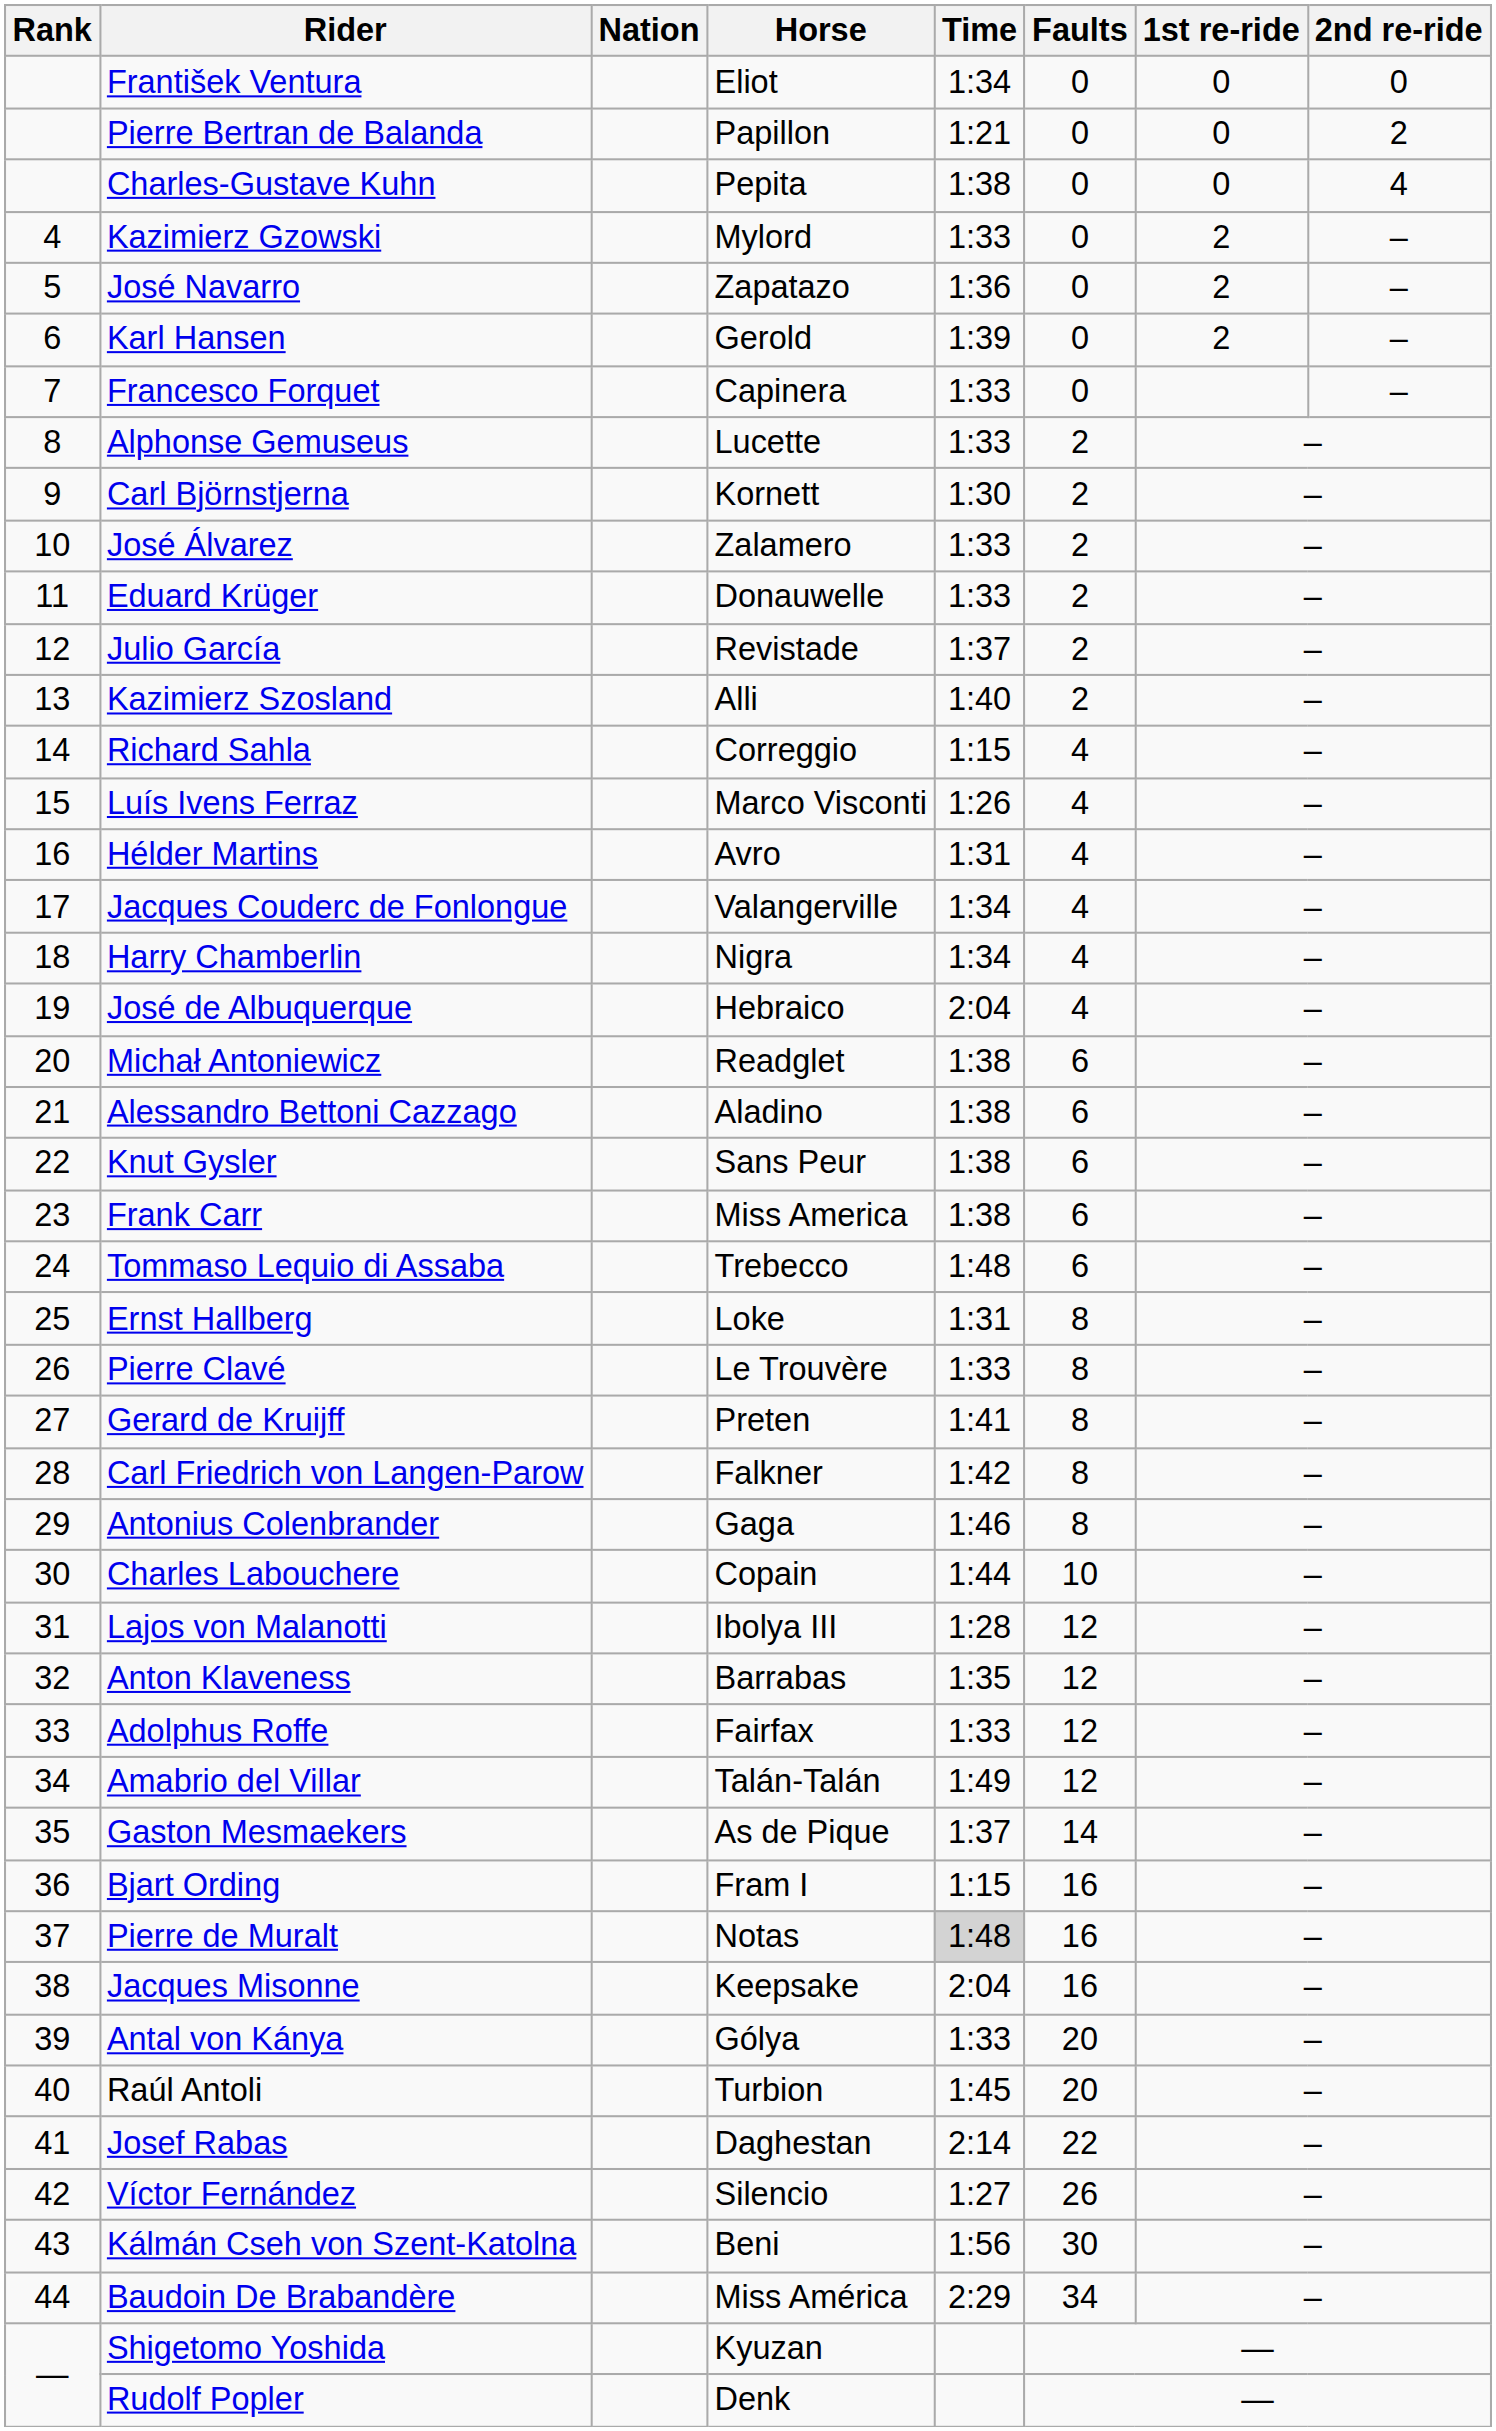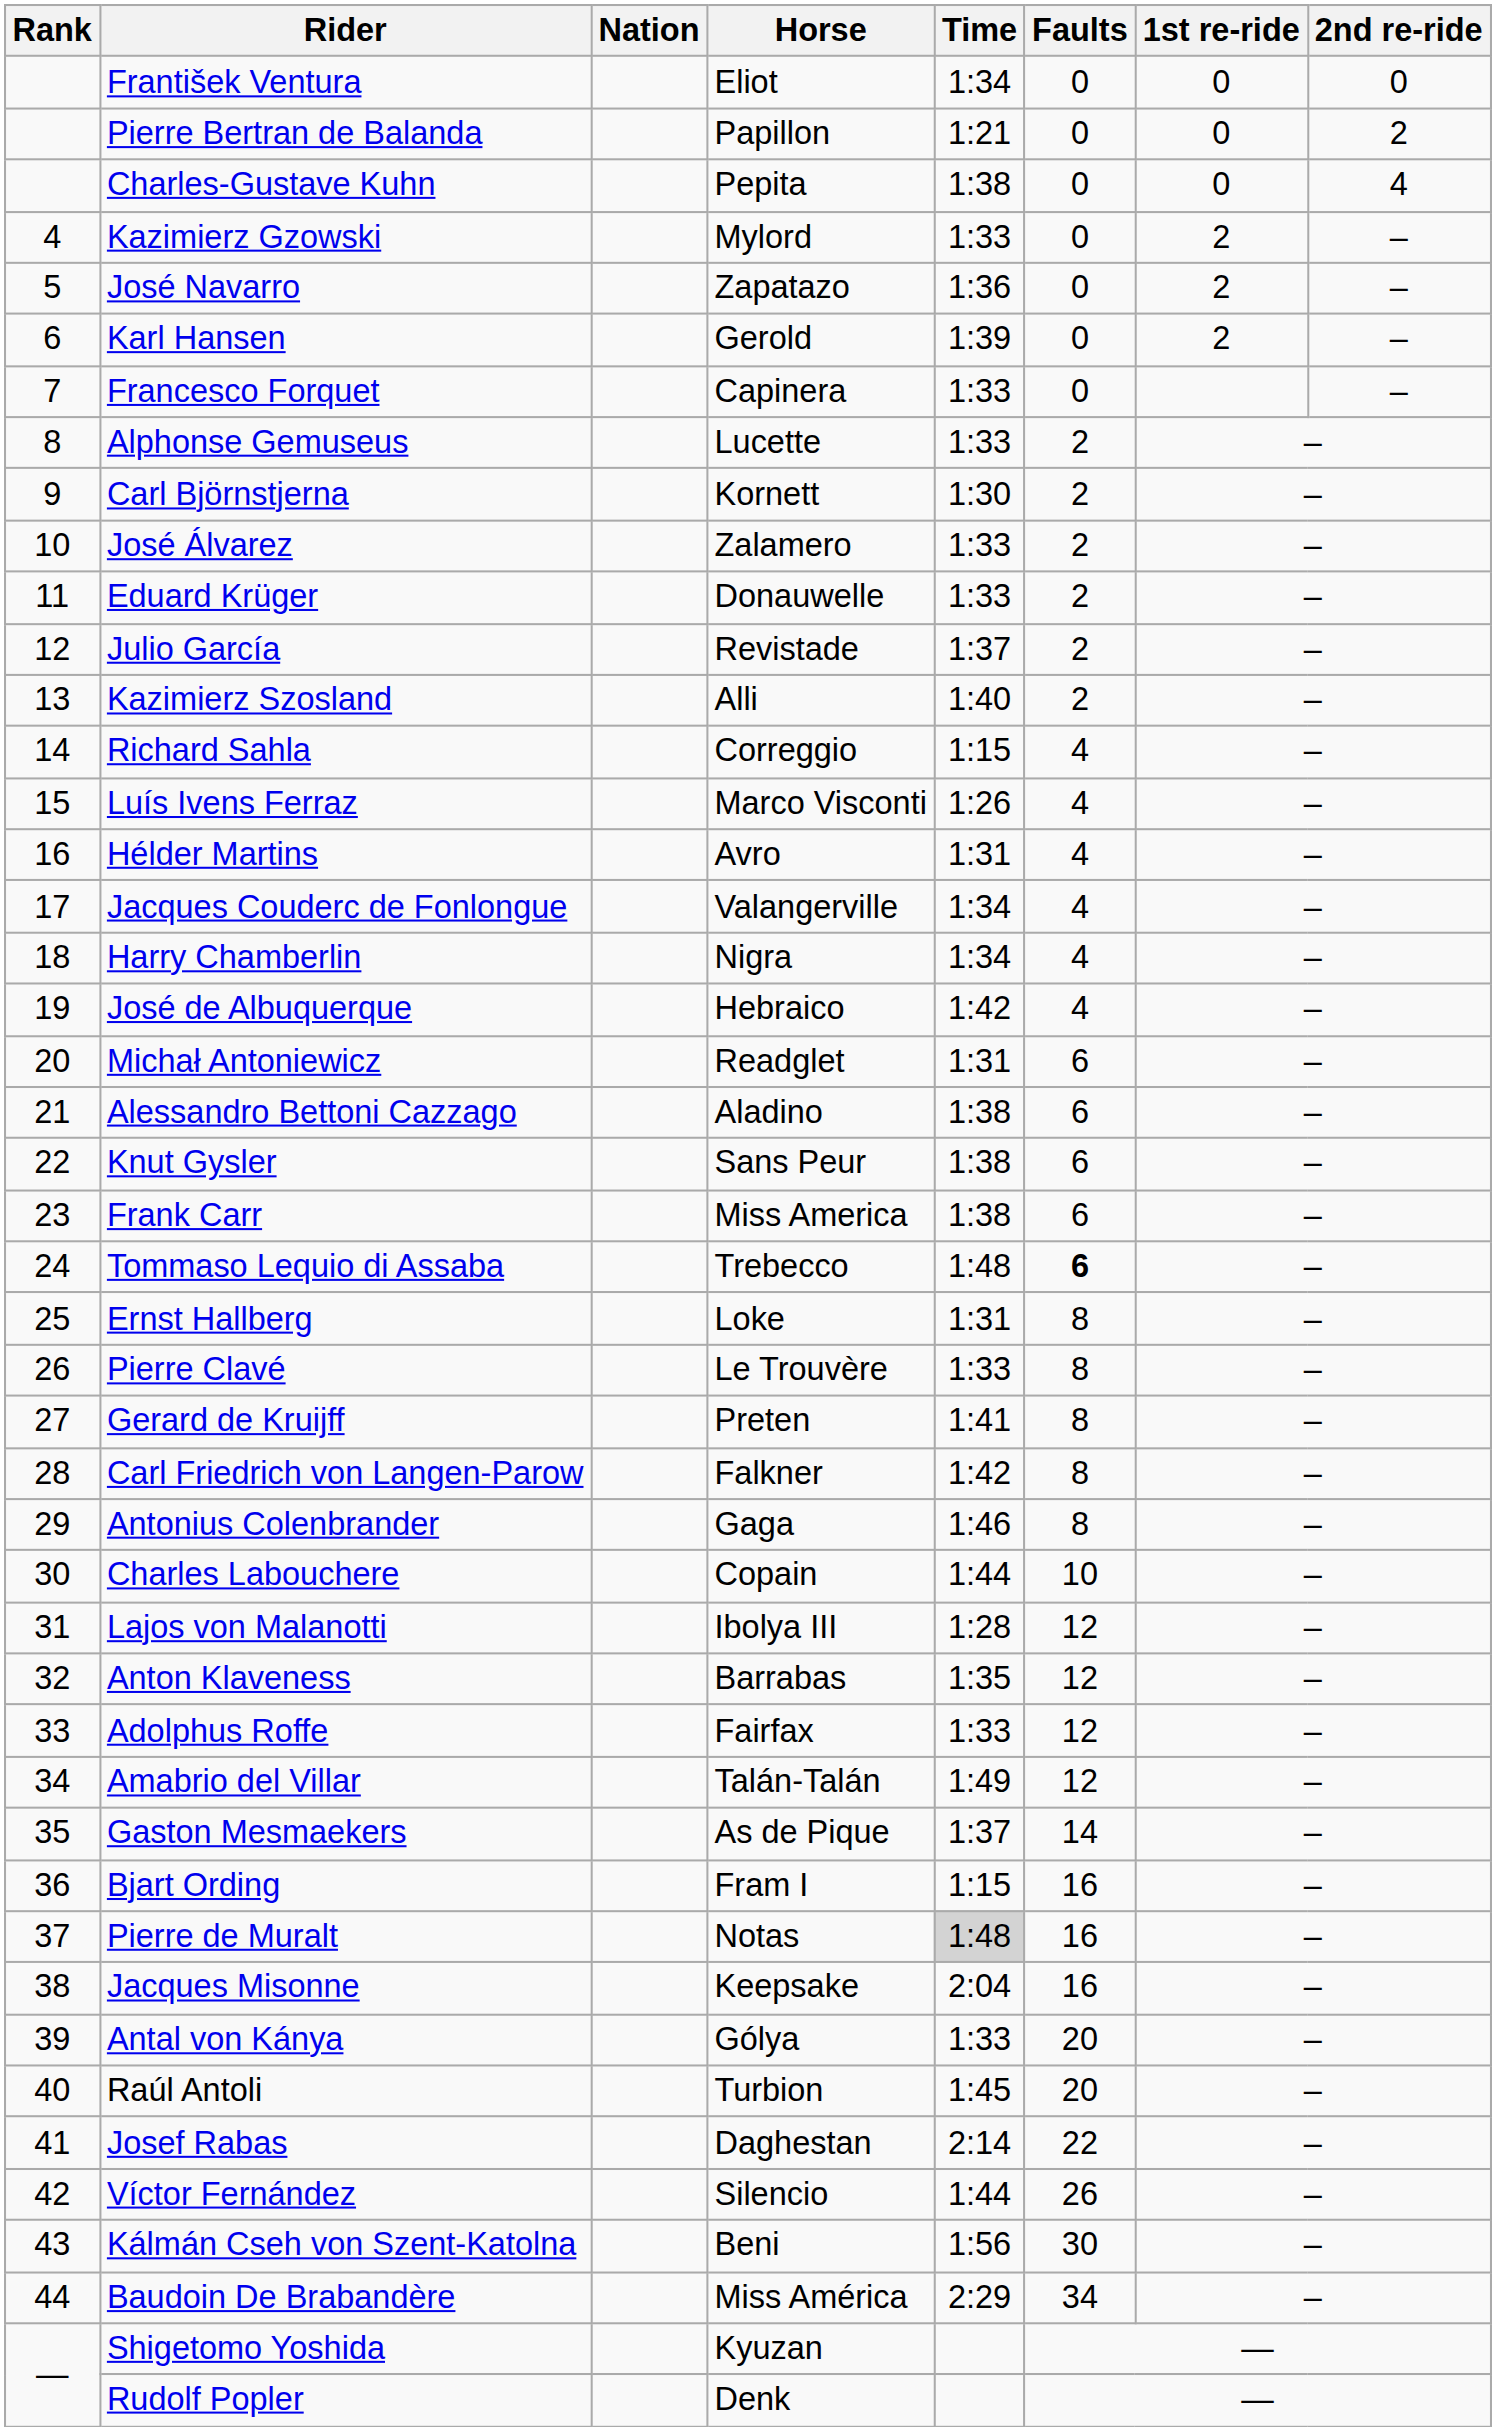José de Albuquerque | Time: 2:04 -> 1:42
Michał Antoniewicz | Time: 1:38 -> 1:31
Tommaso Lequio di Assaba | Faults: normal -> bold
Víctor Fernández | Time: 1:27 -> 1:44
